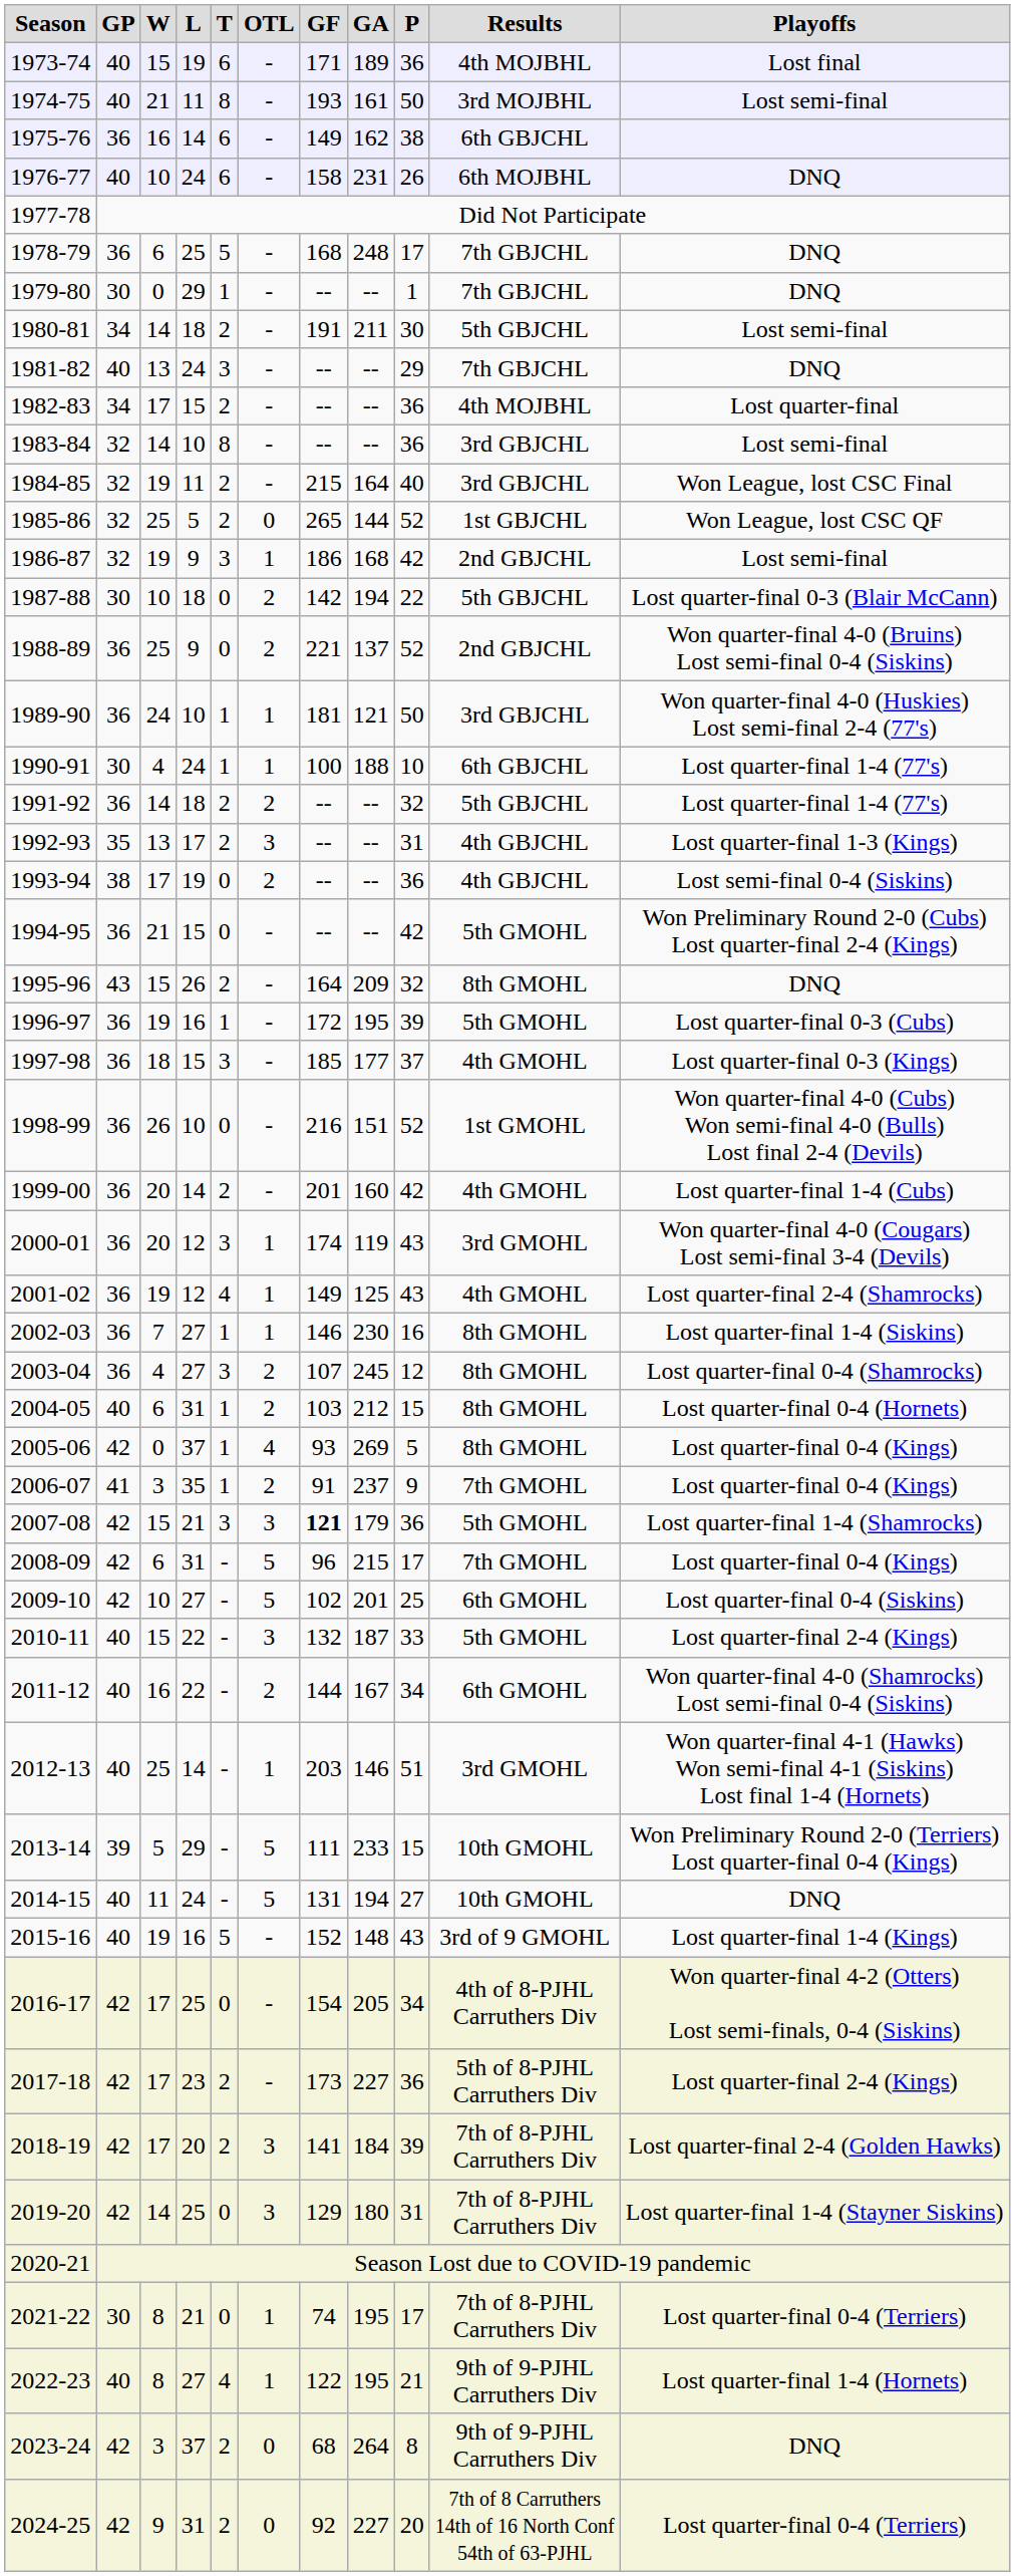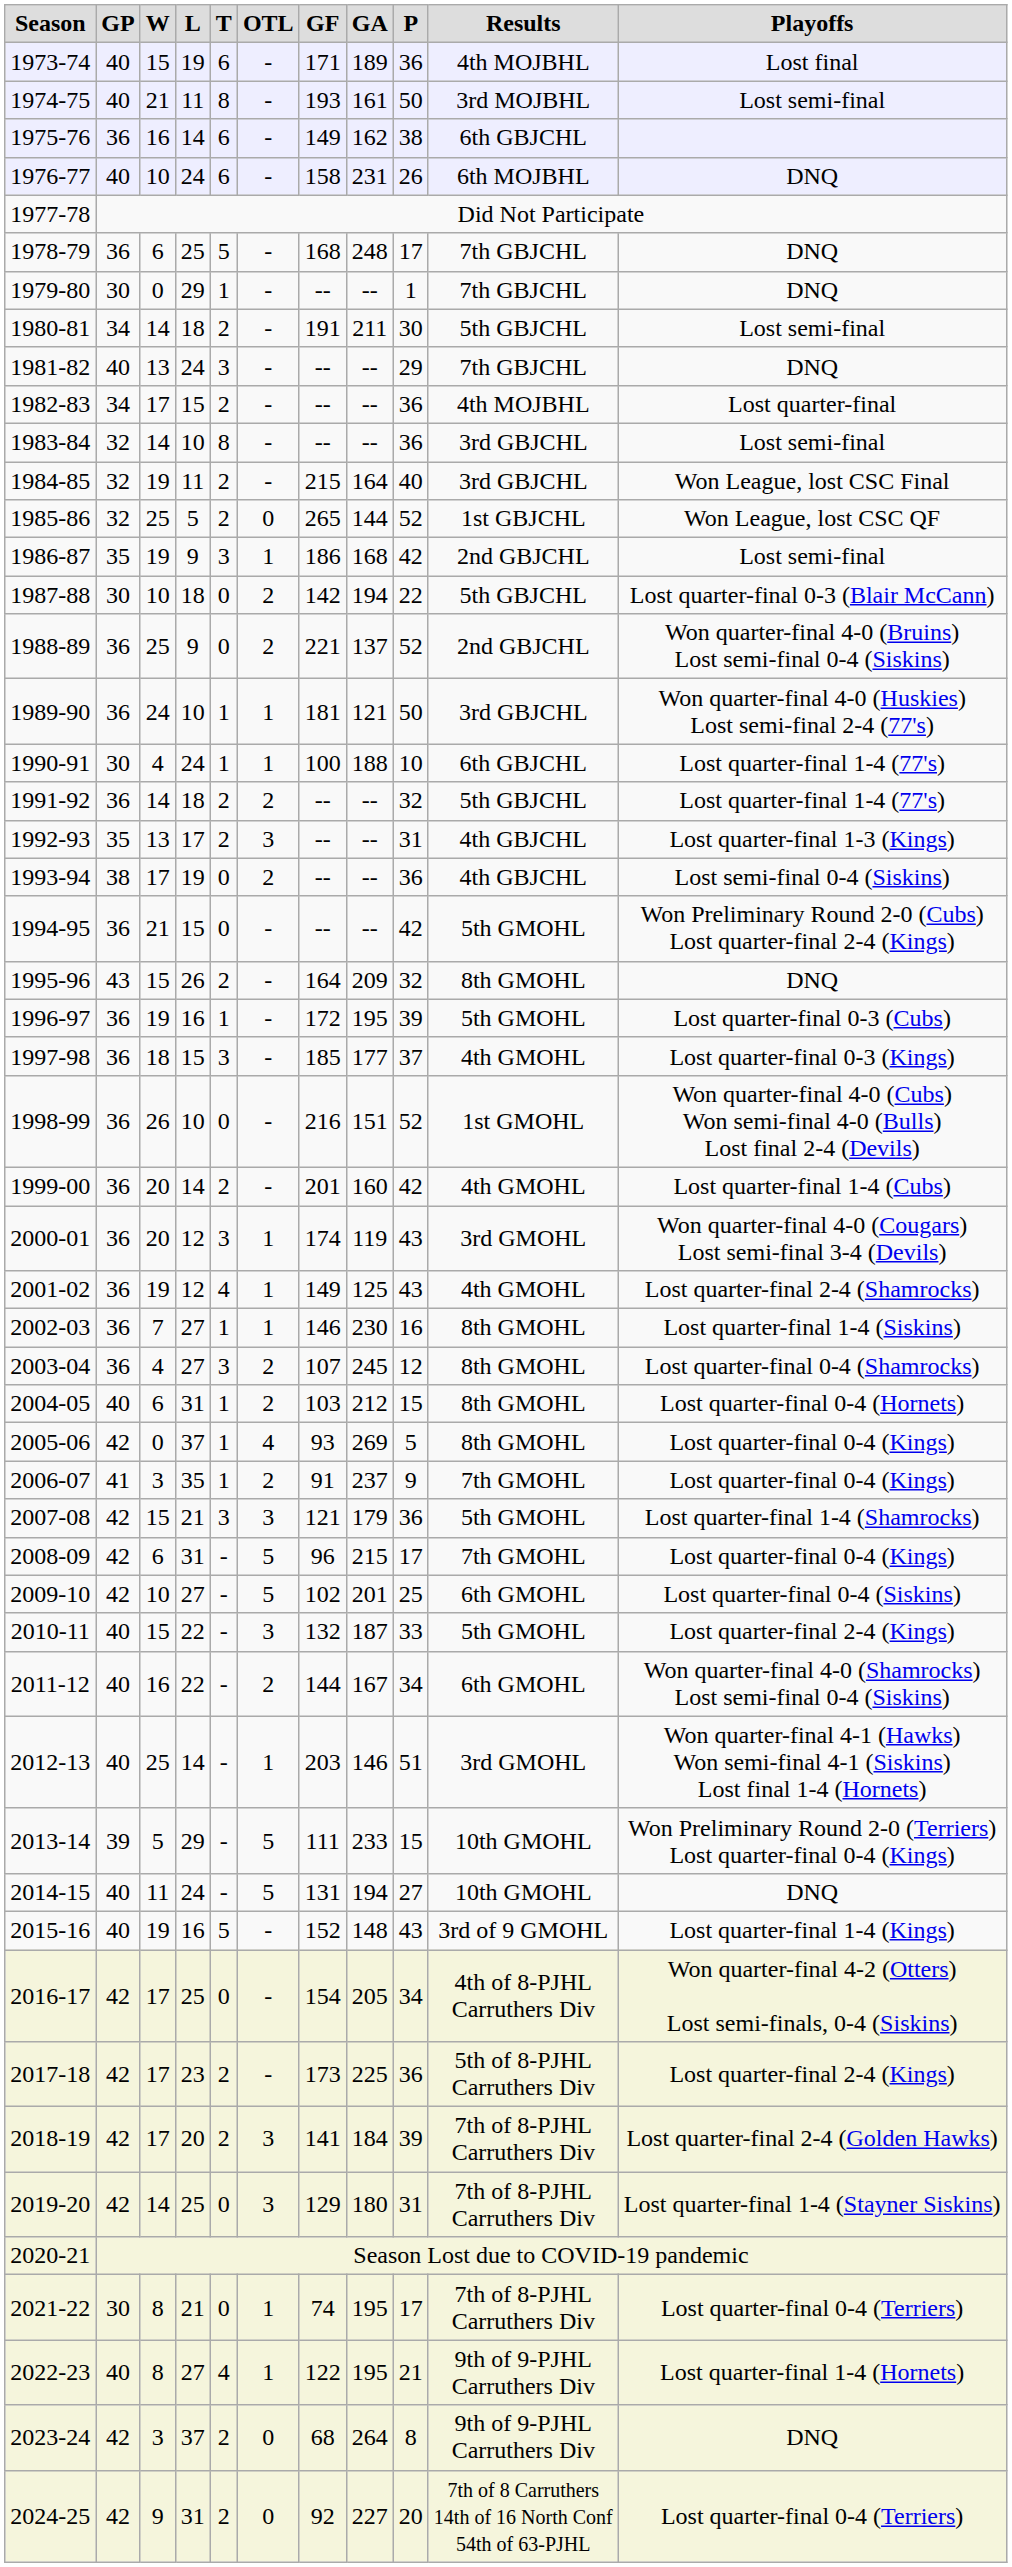1986-87 | GP: 32 -> 35
2007-08 | GF: bold -> normal
2017-18 | GA: 227 -> 225
